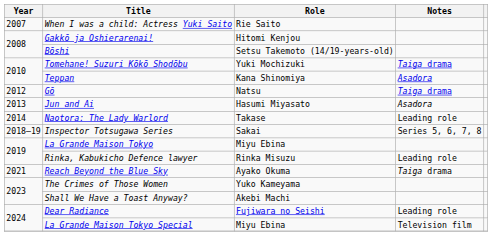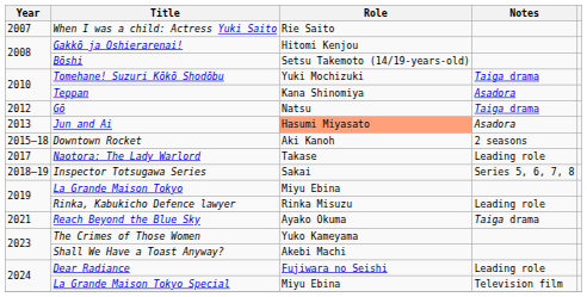Jun and Ai | Role: no background -> lightsalmon background
+ row: 2015–18 | Downtown Rocket | Aki Kanoh | 2 seasons
Naotora: The Lady Warlord | Year: 2014 -> 2017
